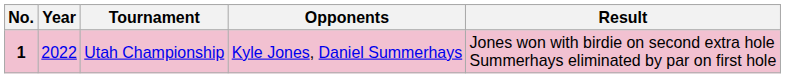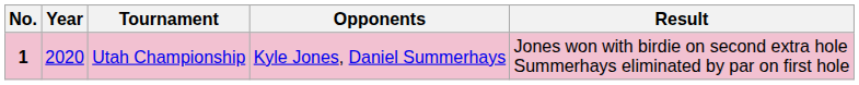Utah Championship | Year: 2022 -> 2020
